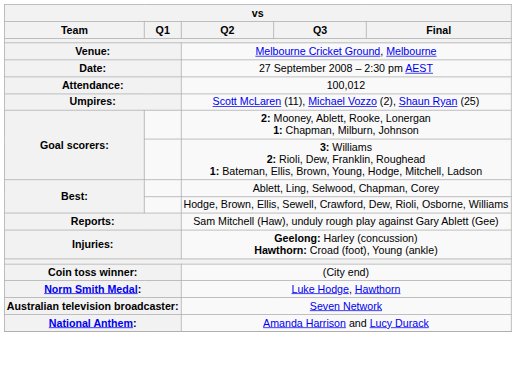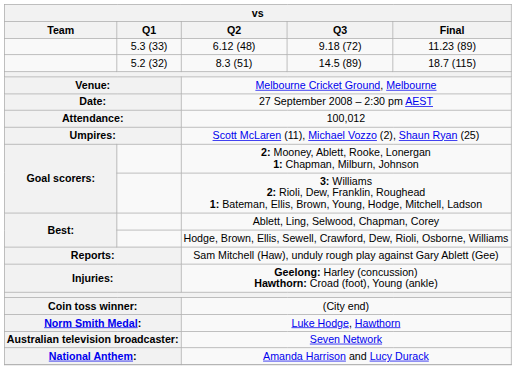+ row: 5.3 (33) | 6.12 (48) | 9.18 (72) | 11.23 (89)
+ row: 5.2 (32) | 8.3 (51) | 14.5 (89) | 18.7 (115)
